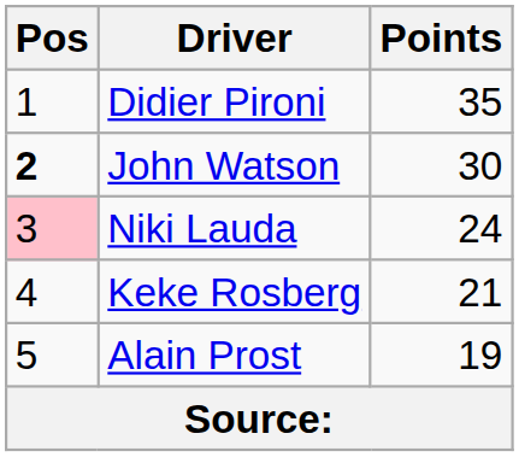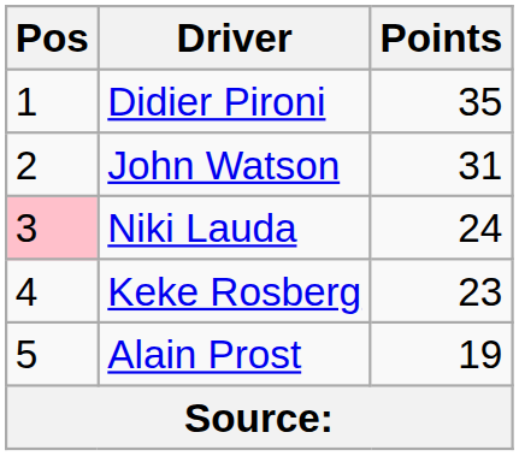John Watson | Pos: bold -> normal
John Watson | Points: 30 -> 31
Keke Rosberg | Points: 21 -> 23
